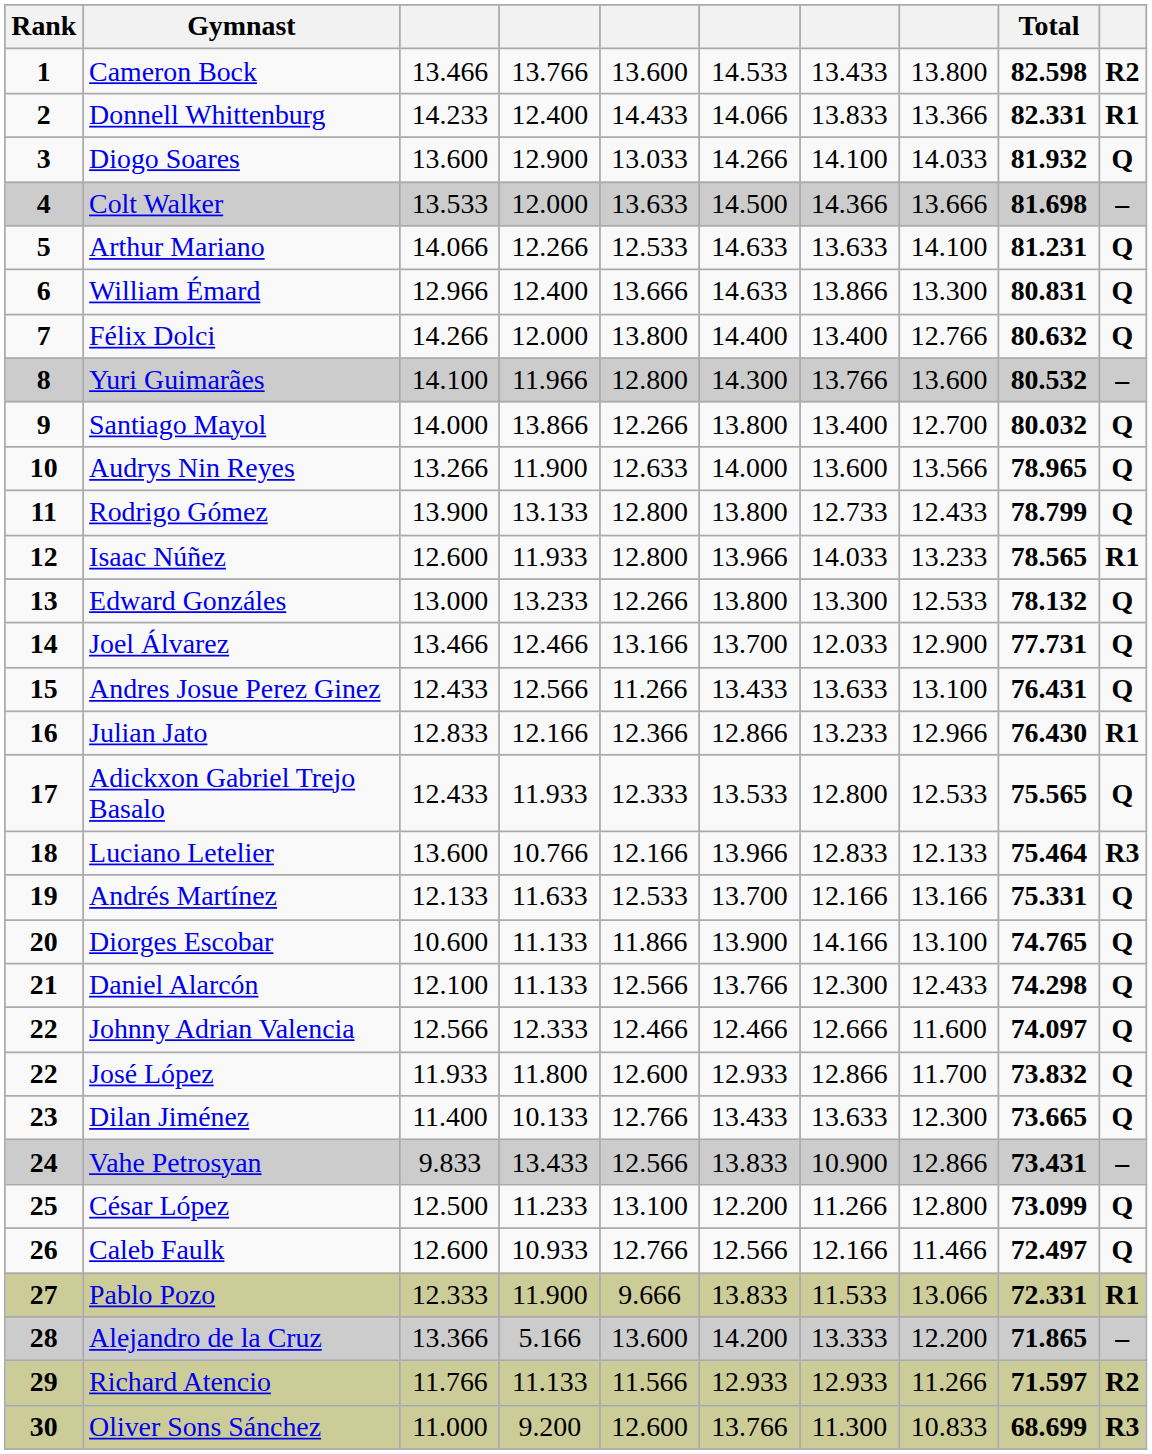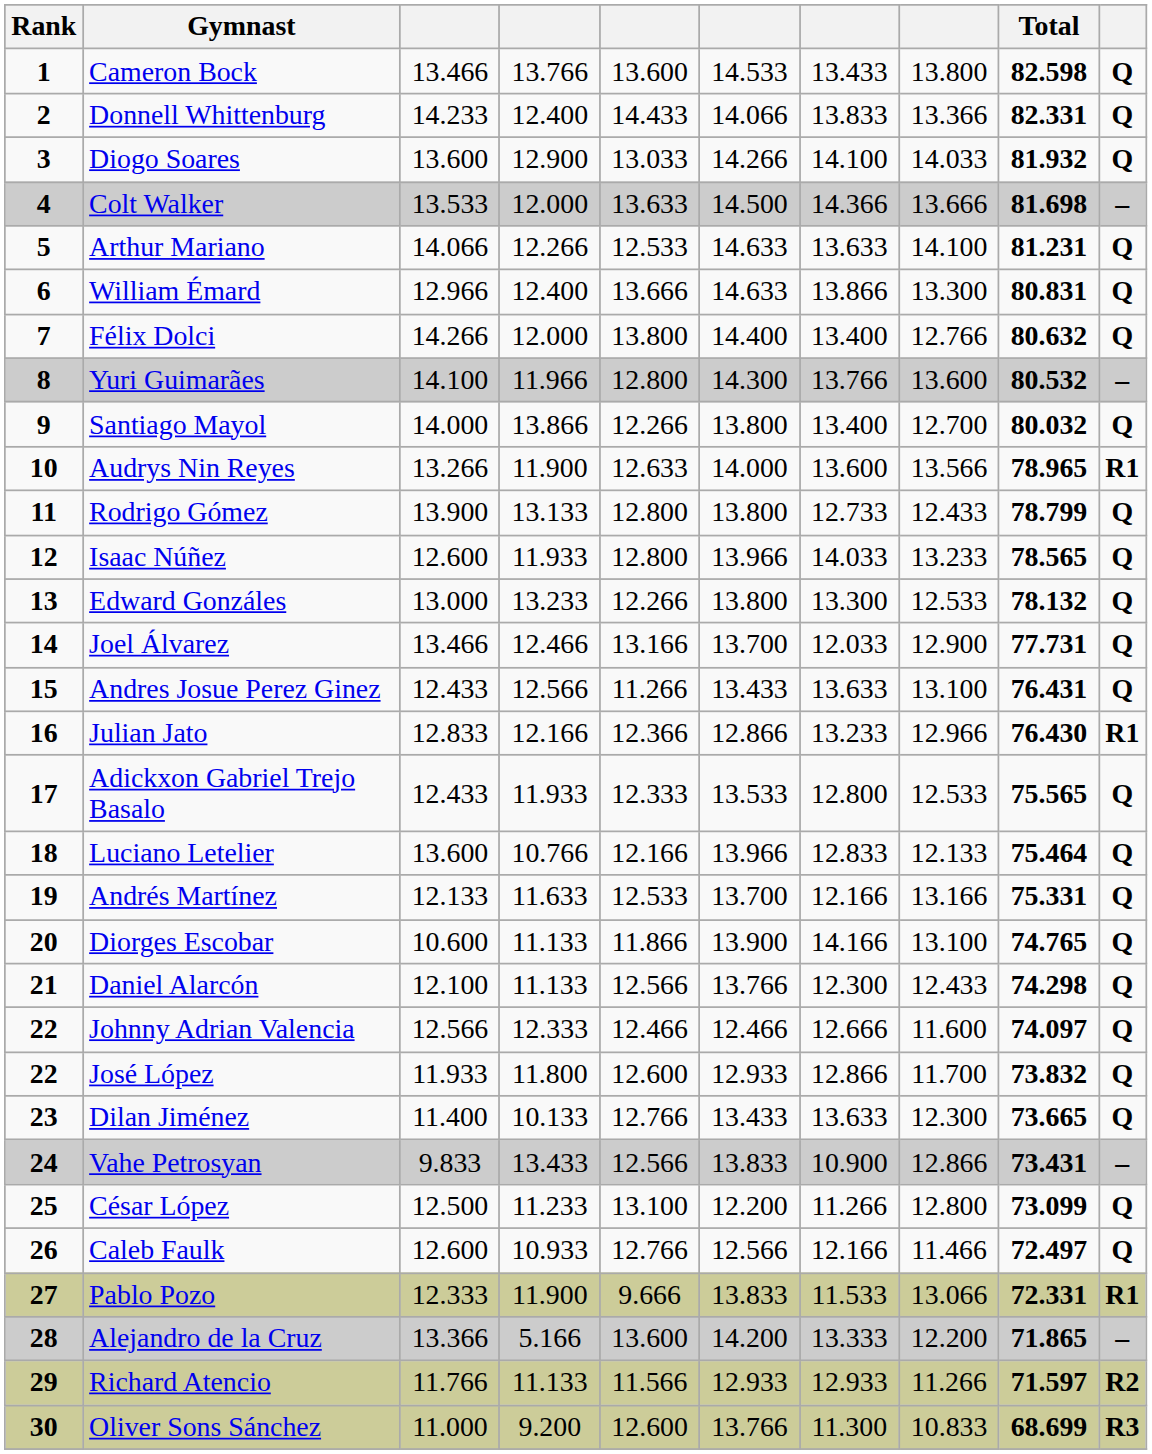Cameron Bock | column 10: R2 -> Q
Donnell Whittenburg | column 10: R1 -> Q
Audrys Nin Reyes | column 10: Q -> R1
Isaac Núñez | column 10: R1 -> Q
Luciano Letelier | column 10: R3 -> Q
